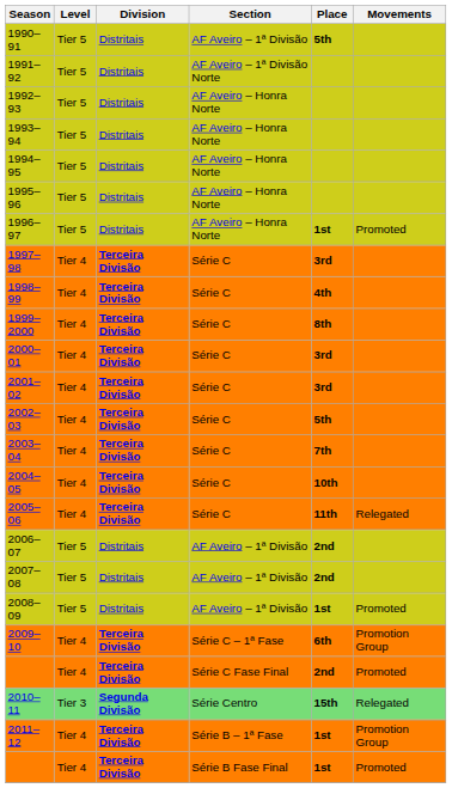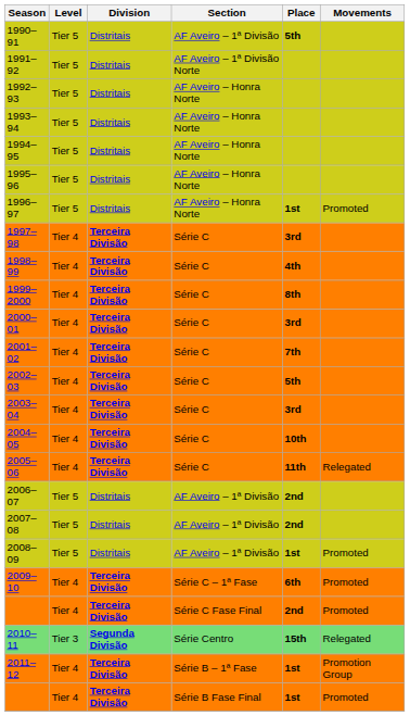2001–02 | Place: 3rd -> 7th
2003–04 | Place: 7th -> 3rd
2009–10 | Movements: Promotion Group -> Promoted
